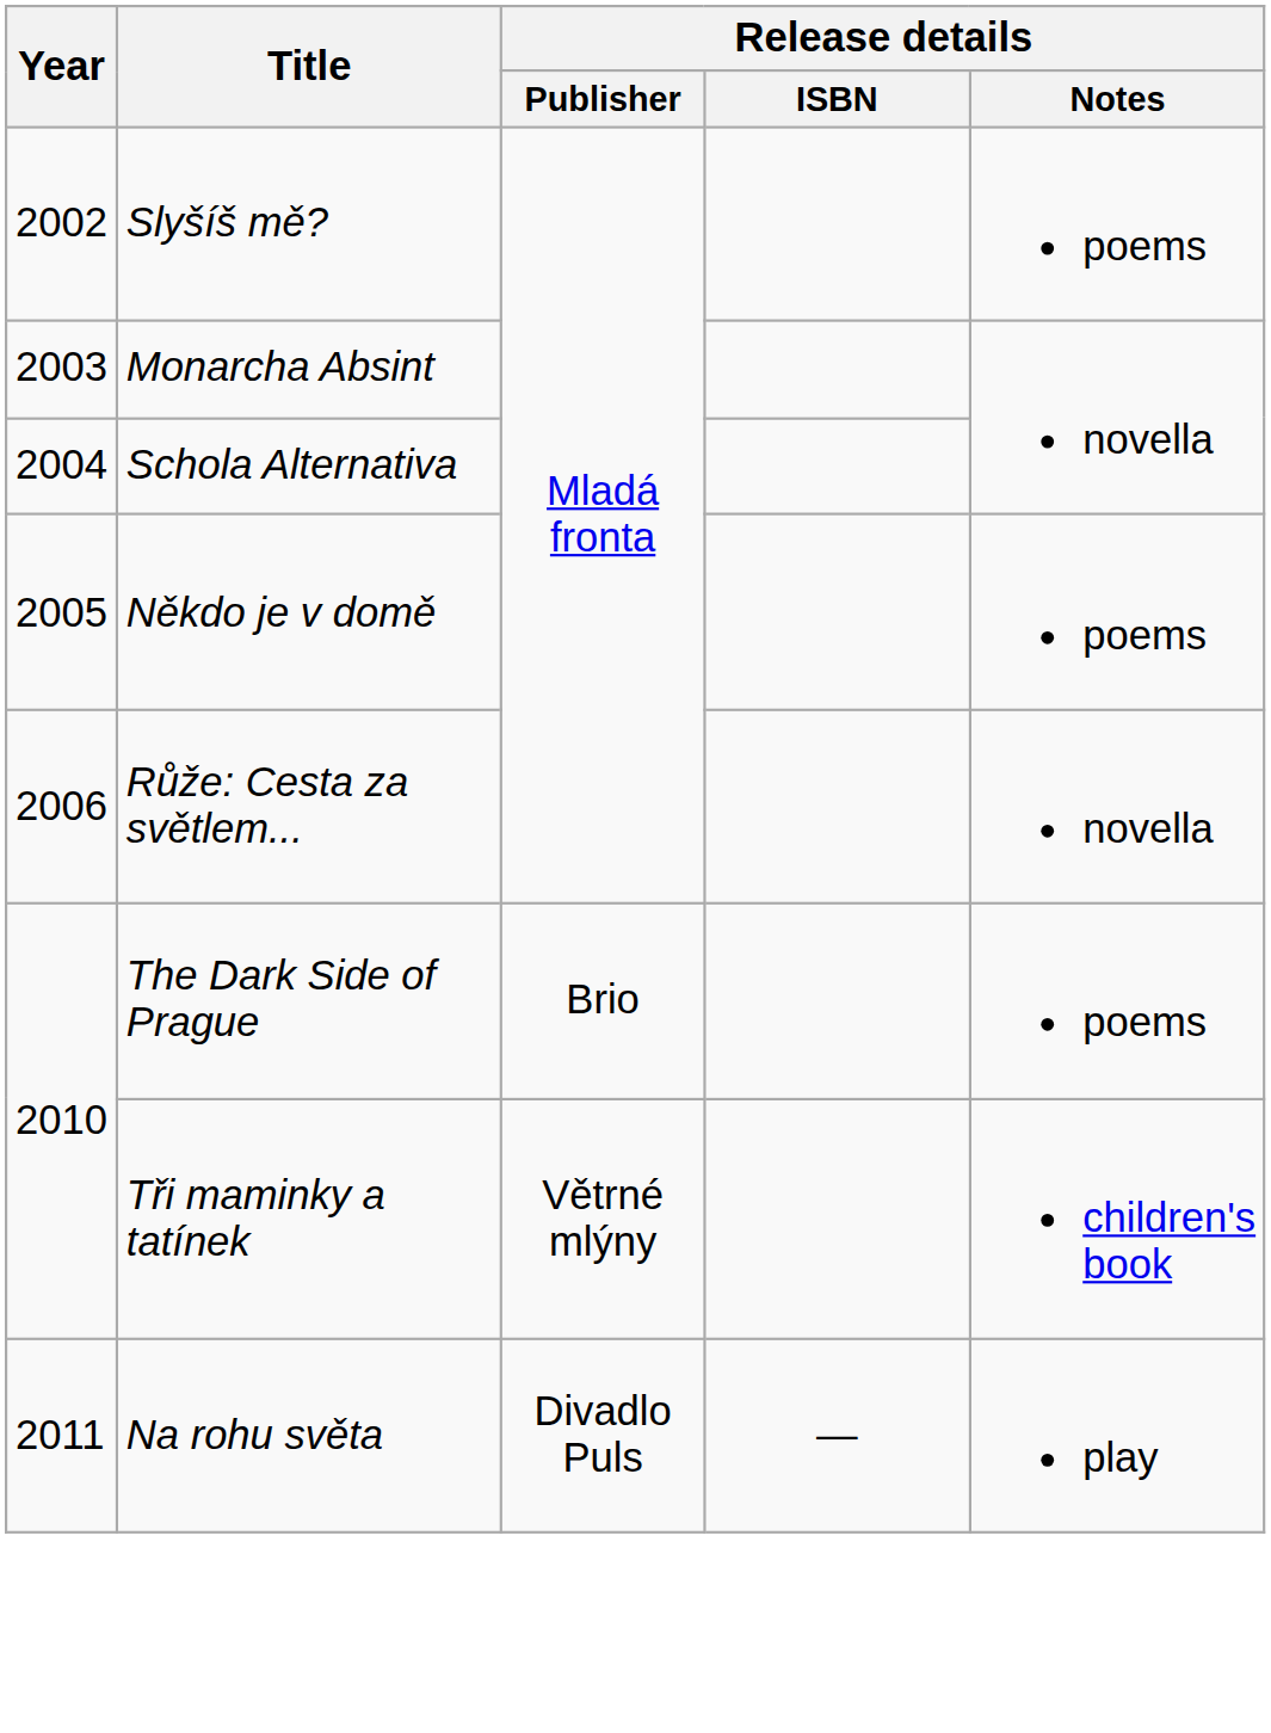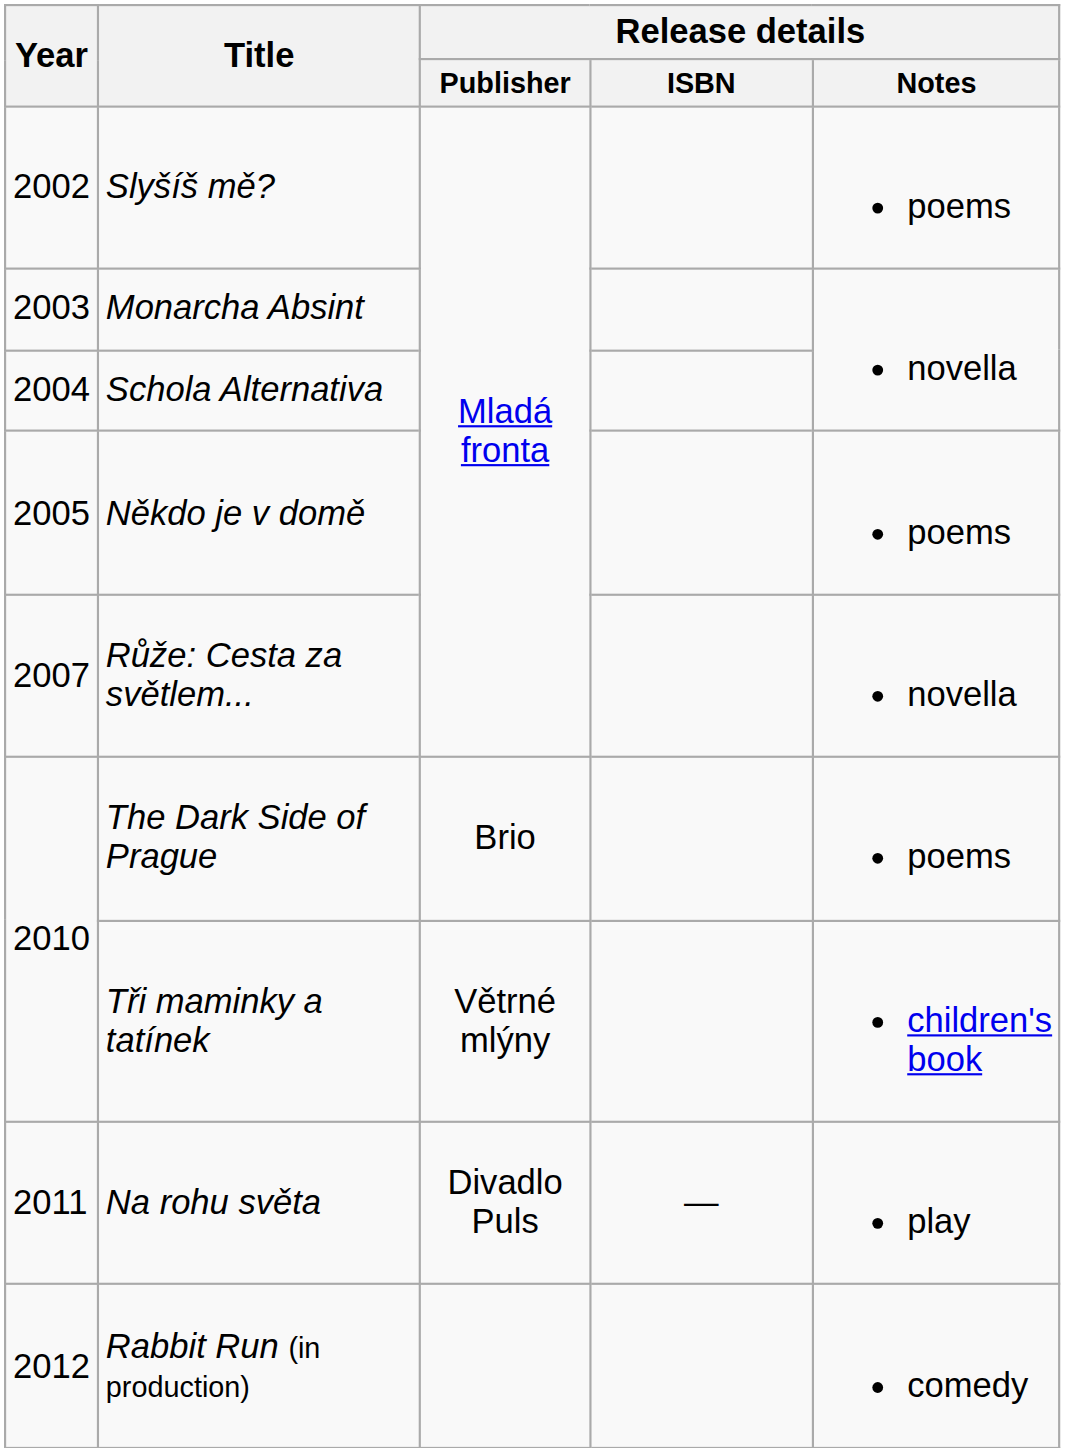Růže: Cesta za světlem... | Year: 2006 -> 2007
+ row: 2012 | Rabbit Run (in production) | comedy
